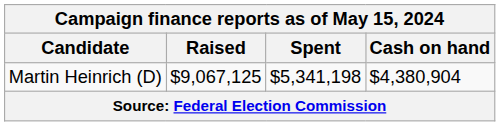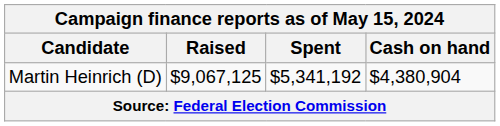Martin Heinrich (D) | Spent: $5,341,198 -> $5,341,192
